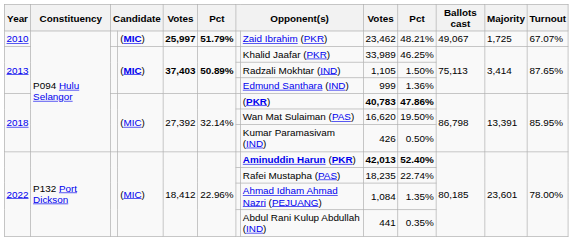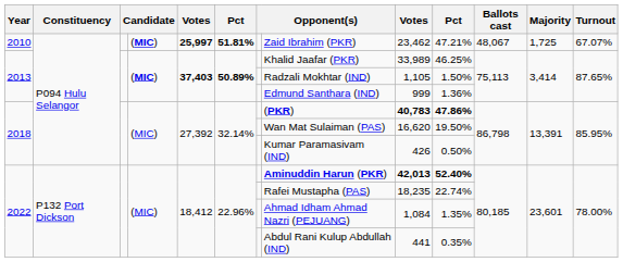2010 | column 6: 51.79% -> 51.81%
2010 | column 10: 48.21% -> 47.21%
2010 | Ballots cast: 49,067 -> 48,067
